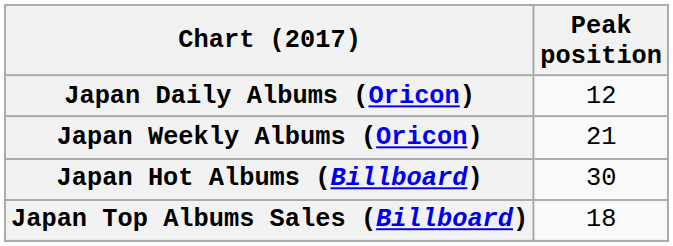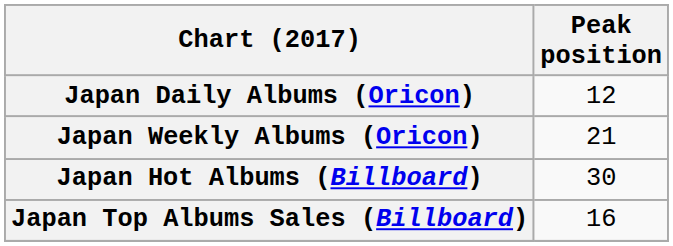Japan Top Albums Sales (Billboard) | Peak position: 18 -> 16
